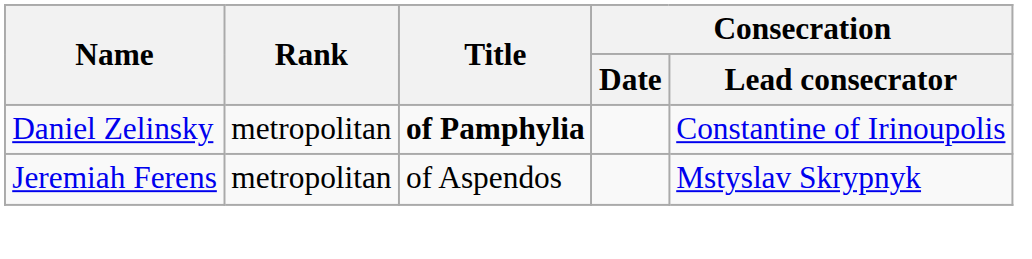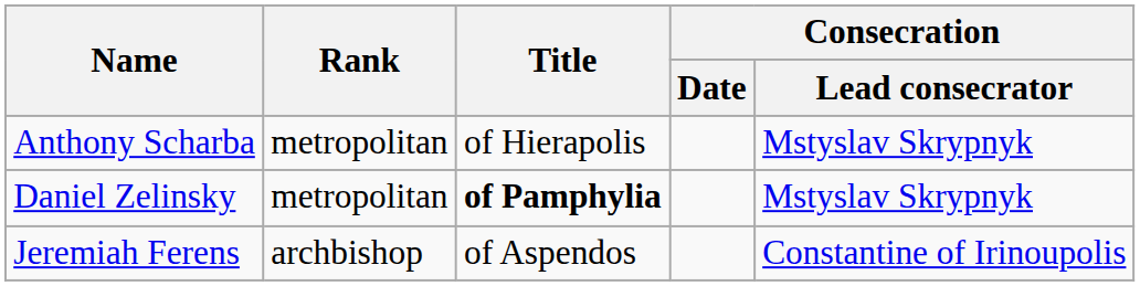+ row: Anthony Scharba | metropolitan | of Hierapolis | Mstyslav Skrypnyk
Daniel Zelinsky | Consecration / Lead consecrator: Constantine of Irinoupolis -> Mstyslav Skrypnyk
Jeremiah Ferens | Rank: metropolitan -> archbishop
Jeremiah Ferens | Consecration / Lead consecrator: Mstyslav Skrypnyk -> Constantine of Irinoupolis
